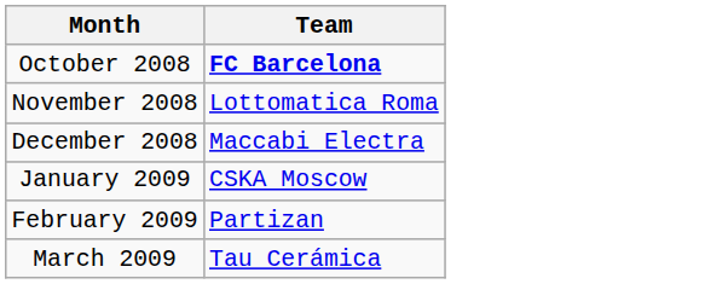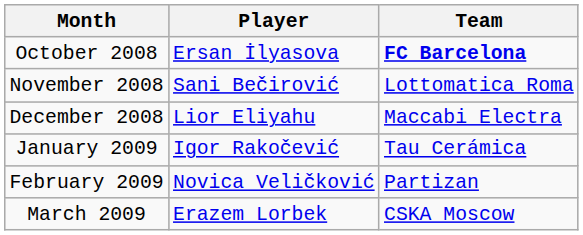+ column: Player | Ersan İlyasova | Sani Bečirović | Lior Eliyahu | Igor Rakočević | Novica Veličković | Erazem Lorbek
January 2009 | Team: CSKA Moscow -> Tau Cerámica
March 2009 | Team: Tau Cerámica -> CSKA Moscow
